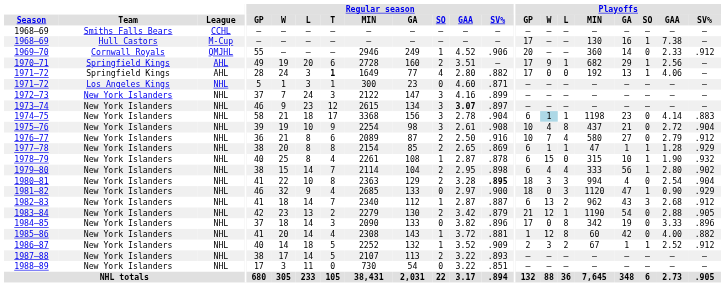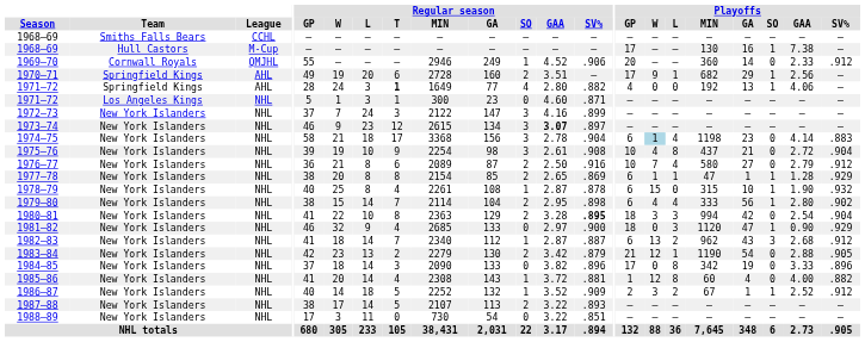1971–72 / Springfield Kings | Playoffs / GP: 17 -> 4
1974–75 | Playoffs / L: 1 -> 4
1980–81 | Playoffs / GA: 4 -> 42
1985–86 | Playoffs / GA: 42 -> 4
